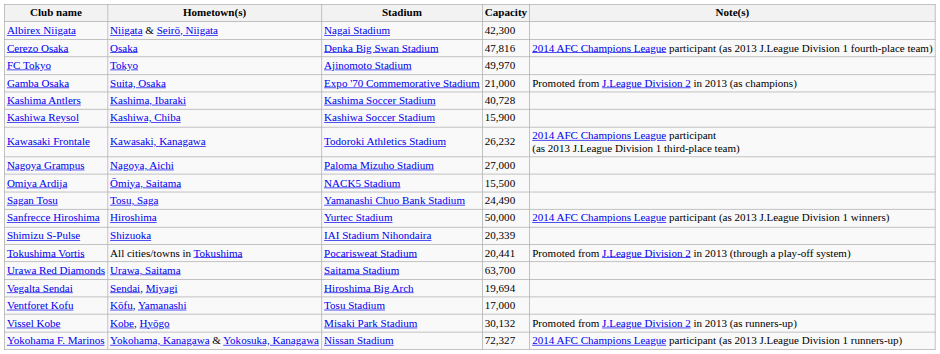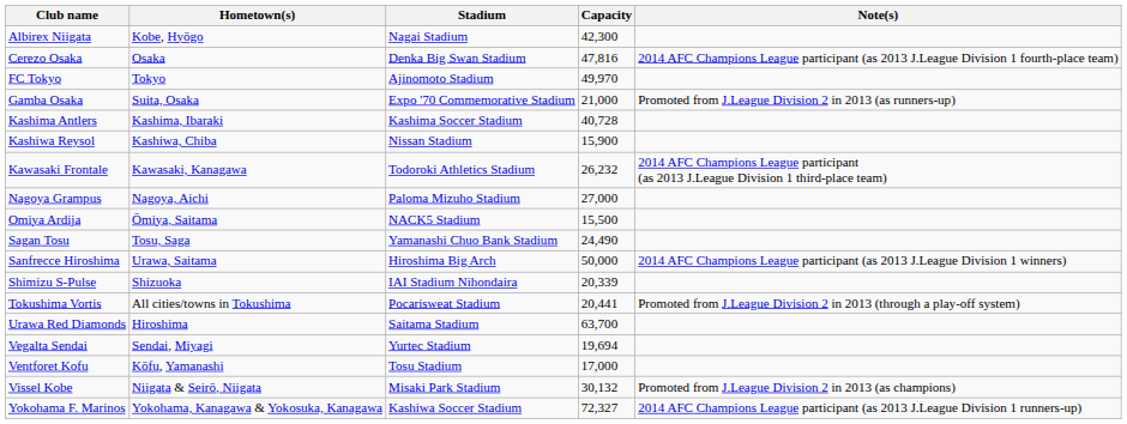Albirex Niigata | Hometown(s): Niigata & Seirō, Niigata -> Kobe, Hyōgo
Gamba Osaka | Note(s): Promoted from J.League Division 2 in 2013 (as champions) -> Promoted from J.League Division 2 in 2013 (as runners-up)
Kashiwa Reysol | Stadium: Kashiwa Soccer Stadium -> Nissan Stadium
Sanfrecce Hiroshima | Hometown(s): Hiroshima -> Urawa, Saitama
Sanfrecce Hiroshima | Stadium: Yurtec Stadium -> Hiroshima Big Arch
Urawa Red Diamonds | Hometown(s): Urawa, Saitama -> Hiroshima
Vegalta Sendai | Stadium: Hiroshima Big Arch -> Yurtec Stadium
Vissel Kobe | Hometown(s): Kobe, Hyōgo -> Niigata & Seirō, Niigata
Vissel Kobe | Note(s): Promoted from J.League Division 2 in 2013 (as runners-up) -> Promoted from J.League Division 2 in 2013 (as champions)
Yokohama F. Marinos | Stadium: Nissan Stadium -> Kashiwa Soccer Stadium
